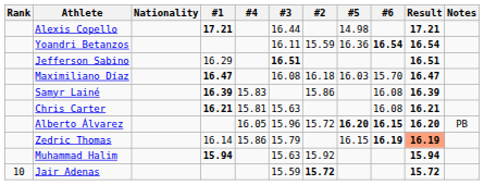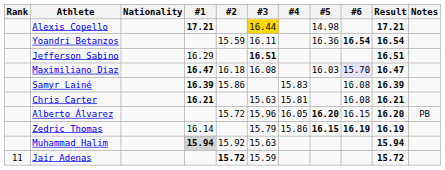columns swapped: #2 <-> #4
Alexis Copello | #3: no background -> gold background
Maximiliano Díaz | #6: no background -> lavender background
Alberto Álvarez | #6: bold -> normal
Zedric Thomas | #5: normal -> bold
Zedric Thomas | Result: lightsalmon background -> no background
Muhammad Halim | #1: no background -> lightgrey background
Jair Adenas | Rank: 10 -> 11
